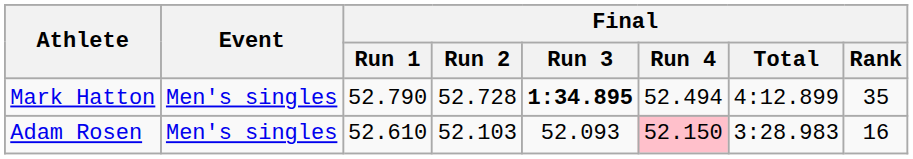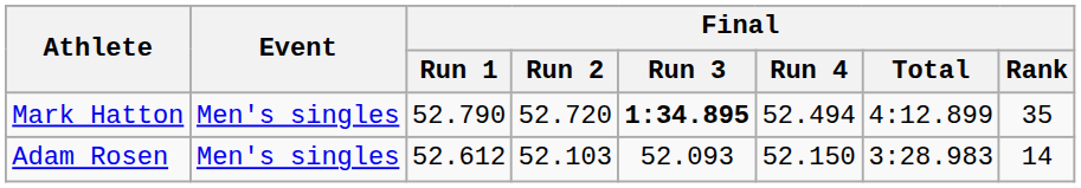Mark Hatton | Final / Run 2: 52.728 -> 52.720
Adam Rosen | Final / Run 1: 52.610 -> 52.612
Adam Rosen | Final / Run 4: pink background -> no background
Adam Rosen | Final / Rank: 16 -> 14
